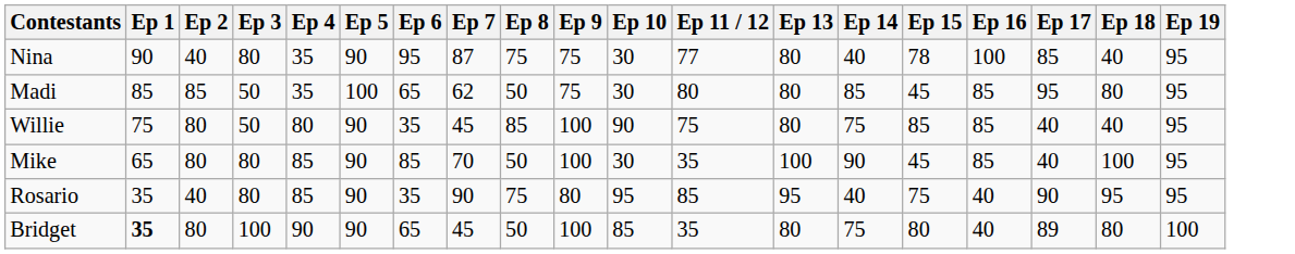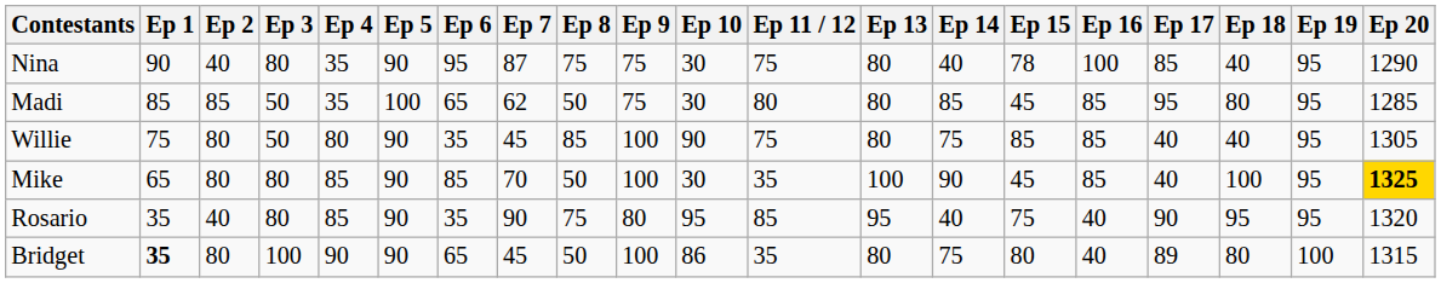+ column: Ep 20 | 1290 | 1285 | 1305 | 1325 | 1320 | 1315
Nina | Ep 11 / 12: 77 -> 75
Bridget | Ep 10: 85 -> 86
